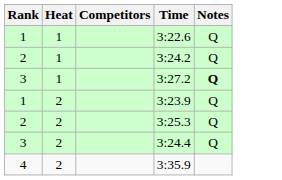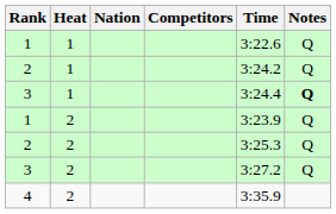+ column: Nation
3 / 1 | Time: 3:27.2 -> 3:24.4
3 / 2 | Time: 3:24.4 -> 3:27.2
